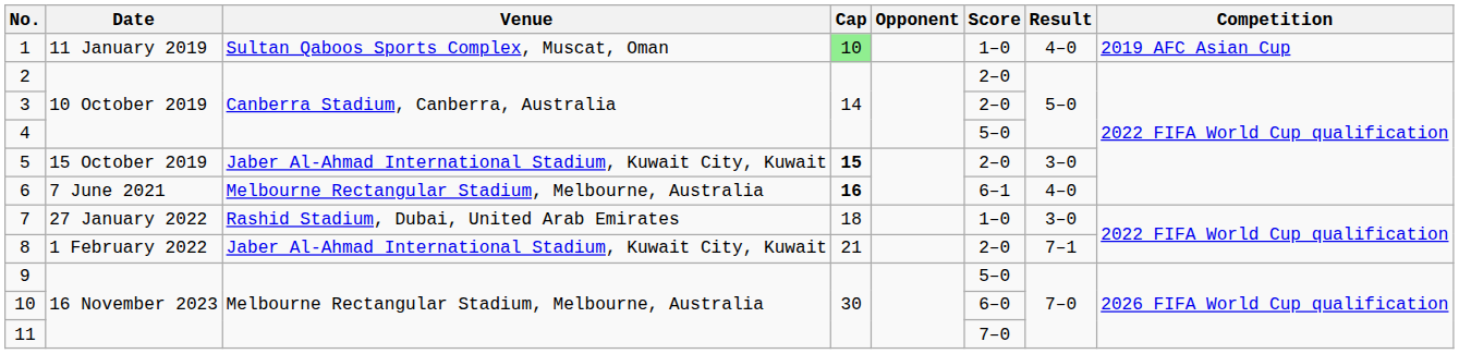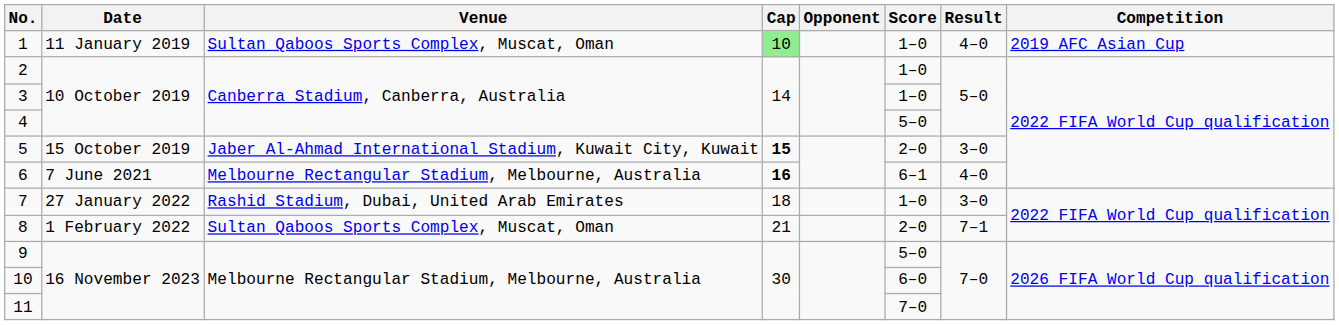2 | Score: 2–0 -> 1–0
3 | Score: 2–0 -> 1–0
8 | Venue: Jaber Al-Ahmad International Stadium, Kuwait City, Kuwait -> Sultan Qaboos Sports Complex, Muscat, Oman
